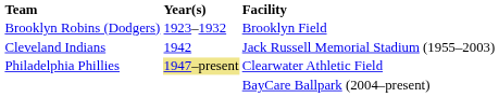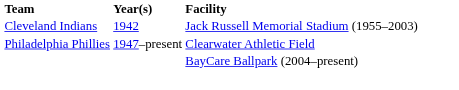- row: Brooklyn Robins (Dodgers) | 1923–1932 | Brooklyn Field
Philadelphia Phillies | Year(s): khaki background -> no background
